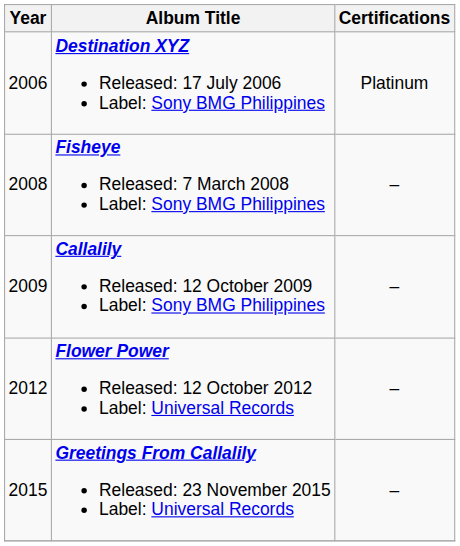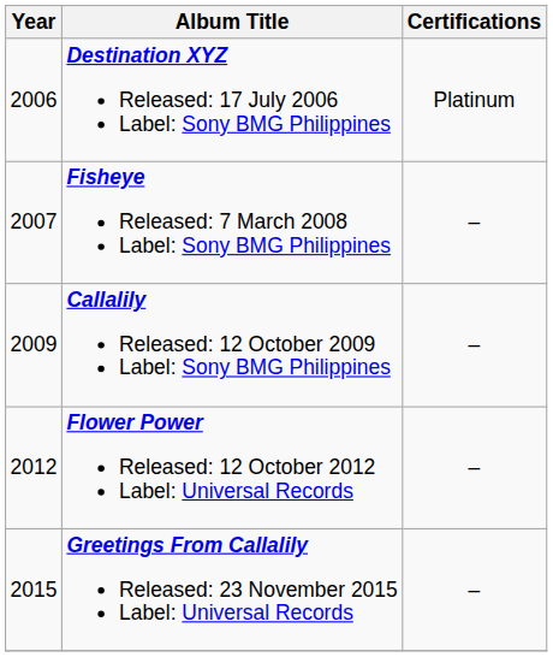Fisheye Released: 7 March 2008 Label: Sony BMG Philippines | Year: 2008 -> 2007
